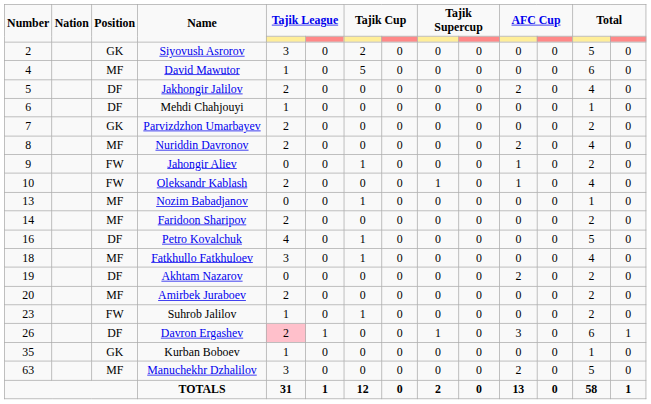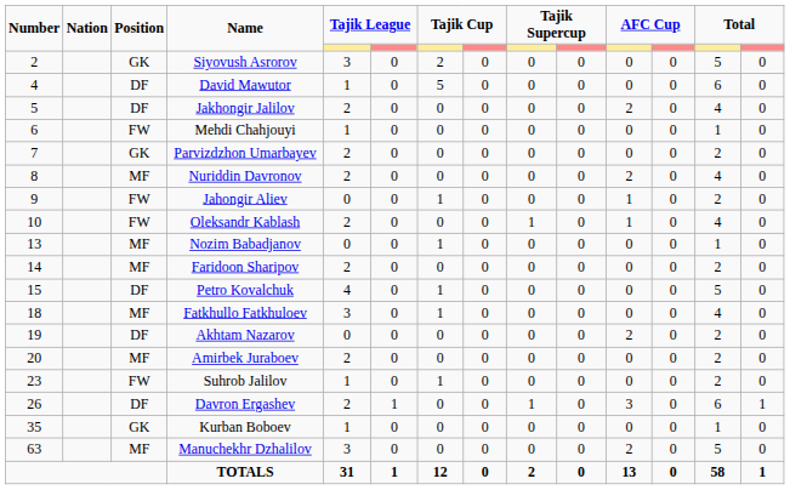David Mawutor | Position: MF -> DF
Mehdi Chahjouyi | Position: DF -> FW
Petro Kovalchuk | Number: 16 -> 15
Davron Ergashev | column 5: pink background -> no background
